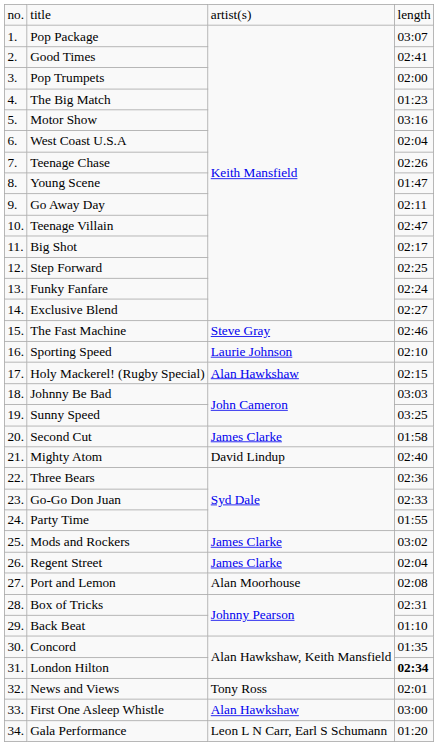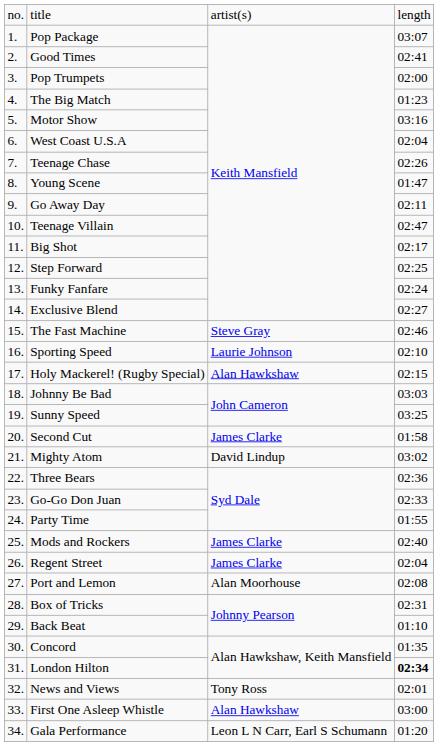Mighty Atom | column 4: 02:40 -> 03:02
Mods and Rockers | column 4: 03:02 -> 02:40
